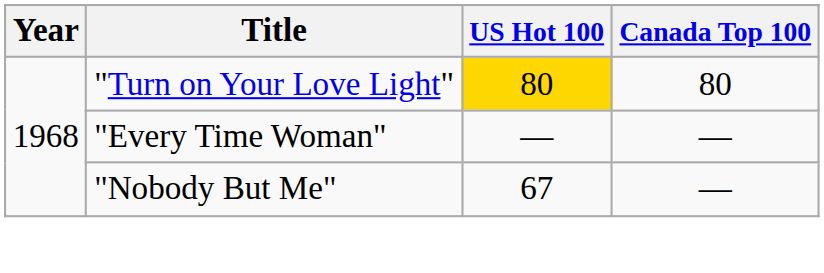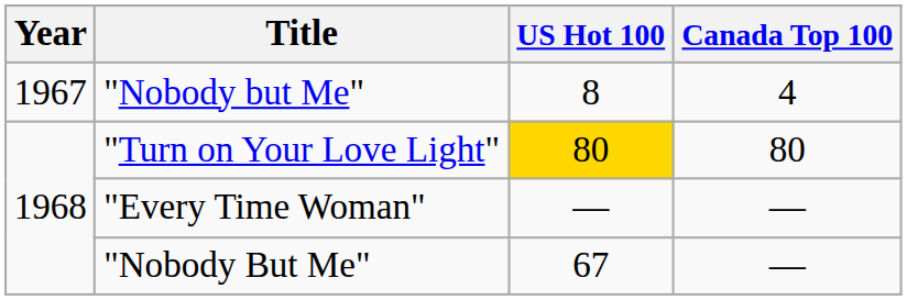+ row: 1967 | "Nobody but Me" | 8 | 4
